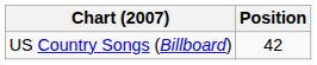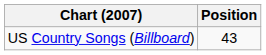US Country Songs (Billboard) | Position: 42 -> 43
